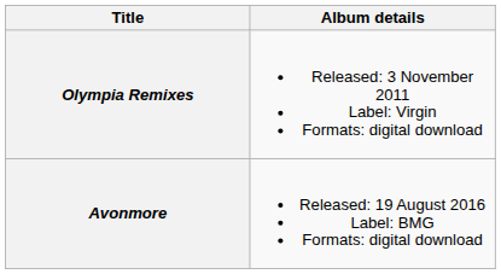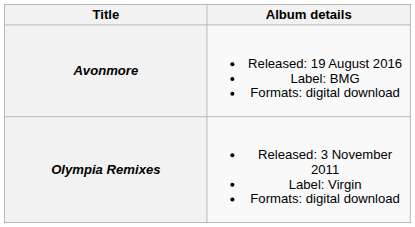rows swapped: Olympia Remixes <-> Avonmore
